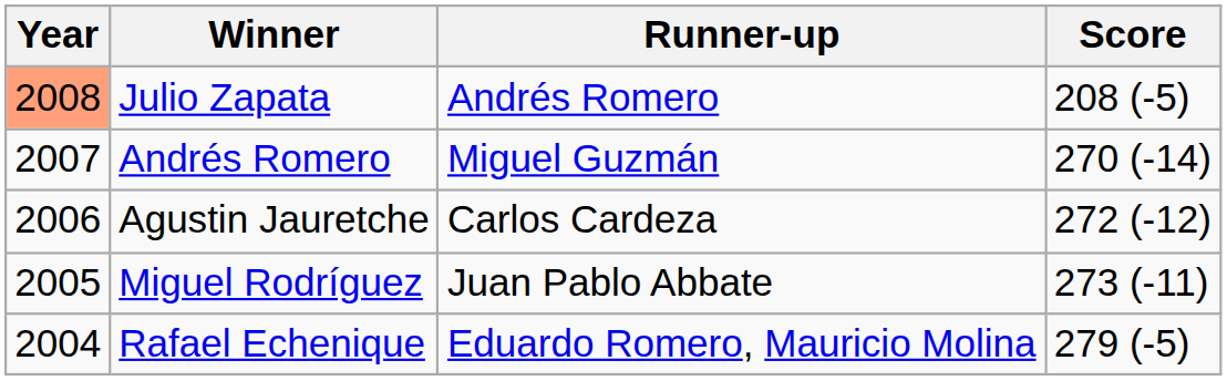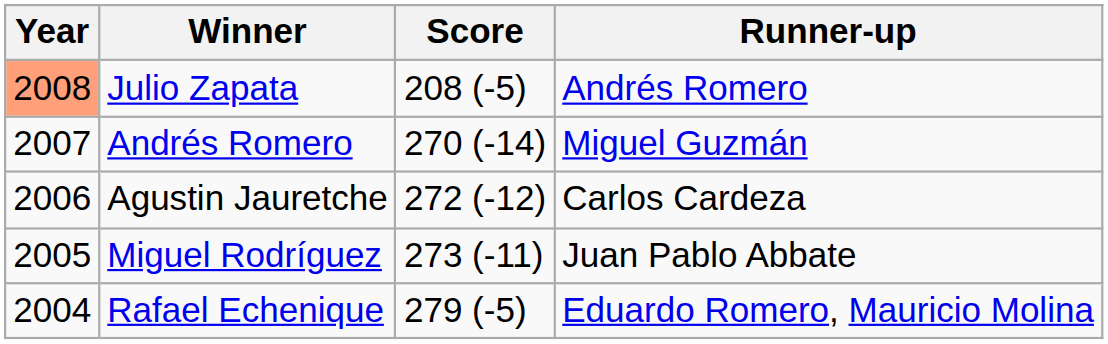columns swapped: Score <-> Runner-up
